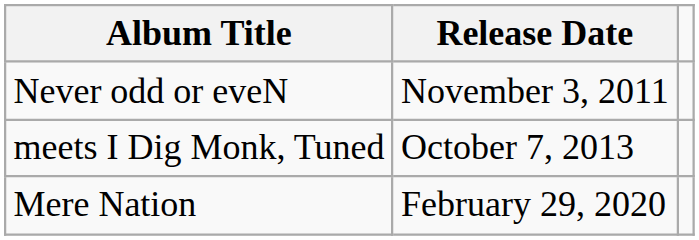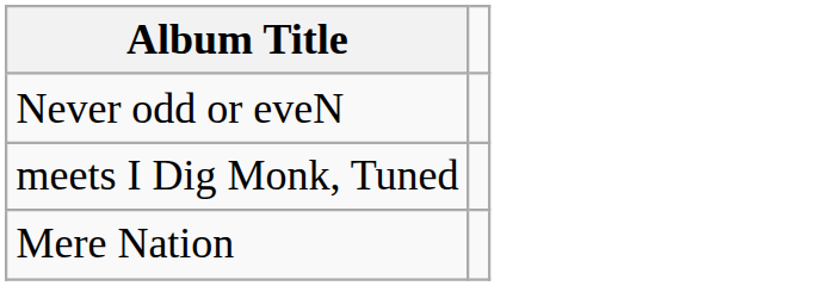- column: Release Date | November 3, 2011 | October 7, 2013 | February 29, 2020
